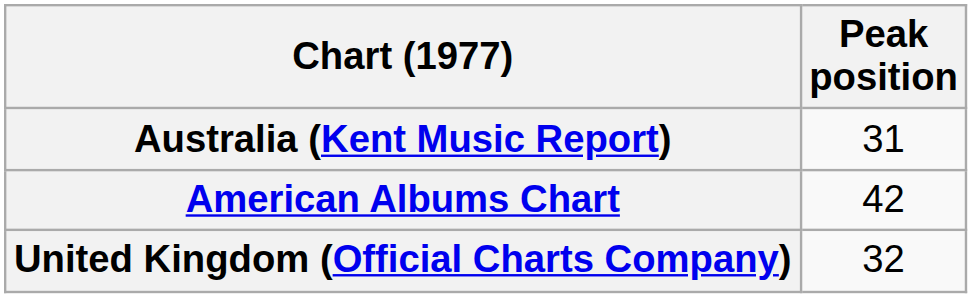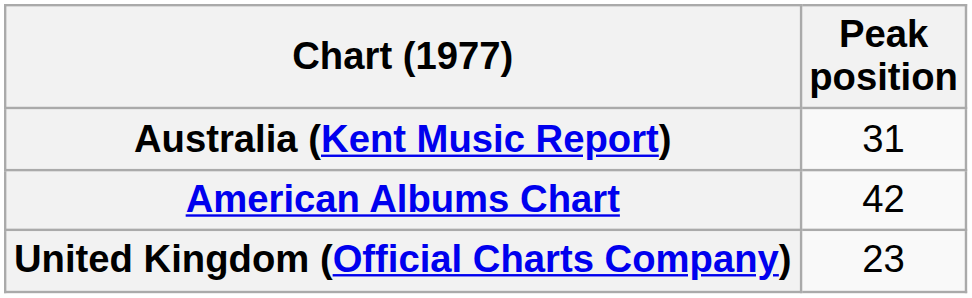United Kingdom (Official Charts Company) | Peak position: 32 -> 23
